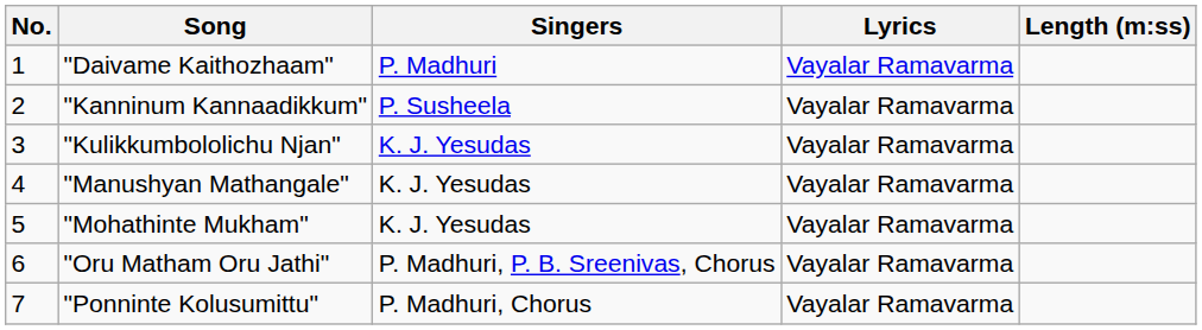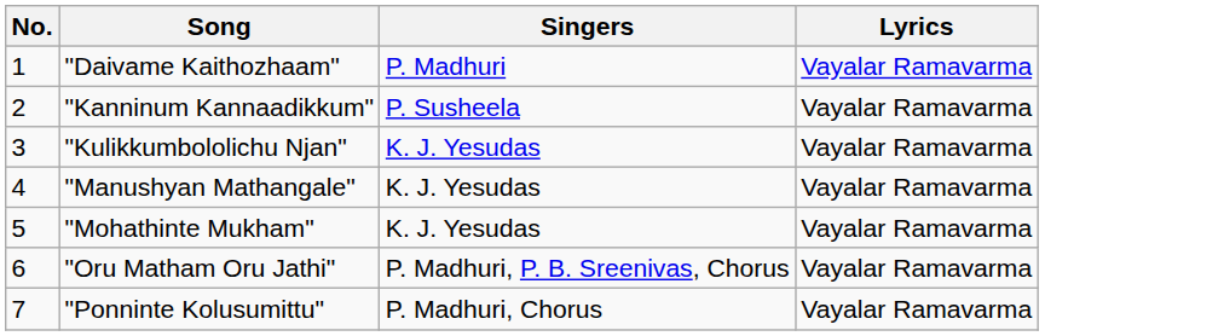- column: Length (m:ss)
